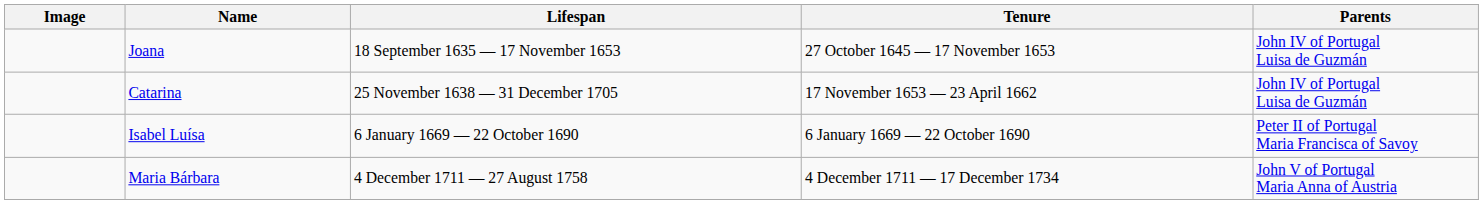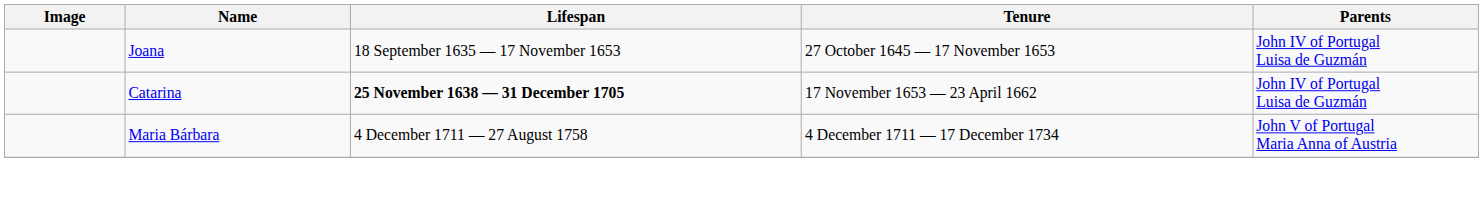Catarina | Lifespan: normal -> bold
- row: Isabel Luísa | 6 January 1669 — 22 October 1690 | 6 January 1669 — 22 October 1690 | Peter II of Portugal Maria Francisca of Savoy
